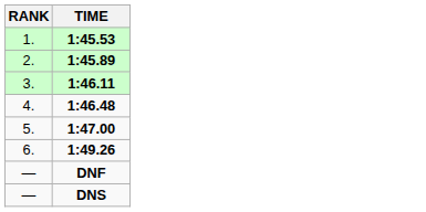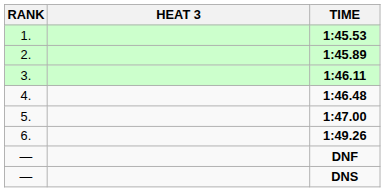+ column: HEAT 3
